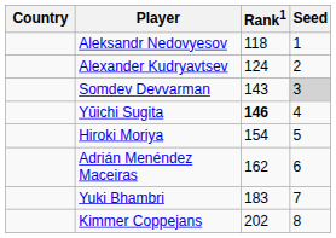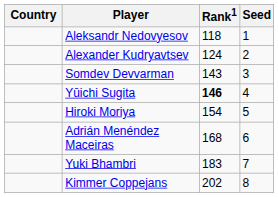Somdev Devvarman | Seed: lightgrey background -> no background
Adrián Menéndez Maceiras | Rank1: 162 -> 168
